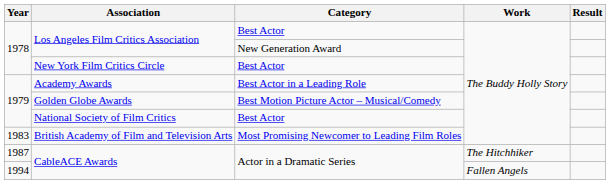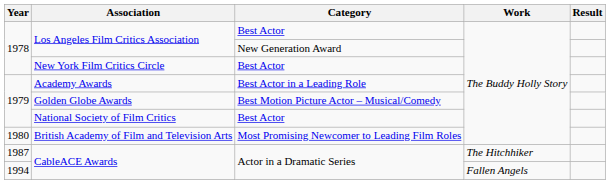British Academy of Film and Television Arts | Year: 1983 -> 1980
